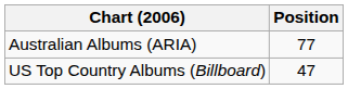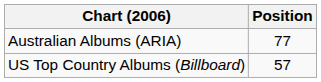US Top Country Albums (Billboard) | Position: 47 -> 57
